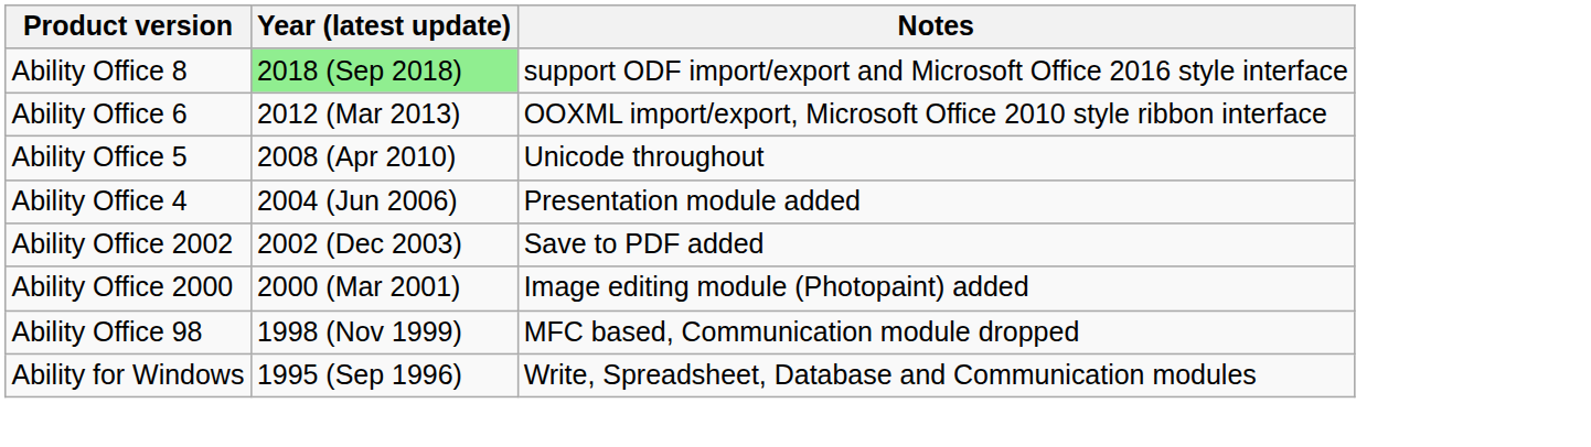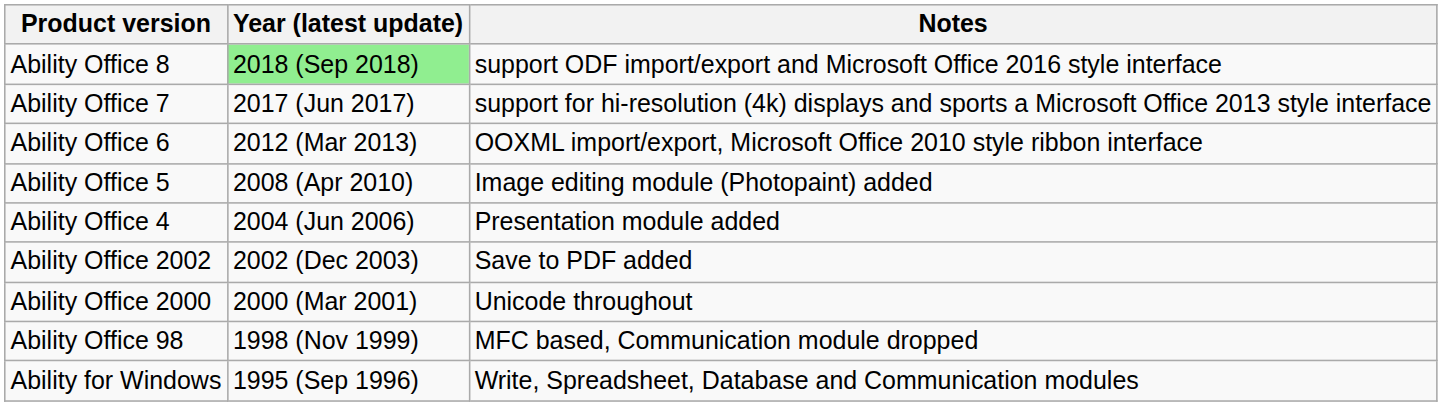+ row: Ability Office 7 | 2017 (Jun 2017) | support for hi-resolution (4k) displays and sports a Microsoft Office 2013 style interface
Ability Office 5 | Notes: Unicode throughout -> Image editing module (Photopaint) added
Ability Office 2000 | Notes: Image editing module (Photopaint) added -> Unicode throughout
